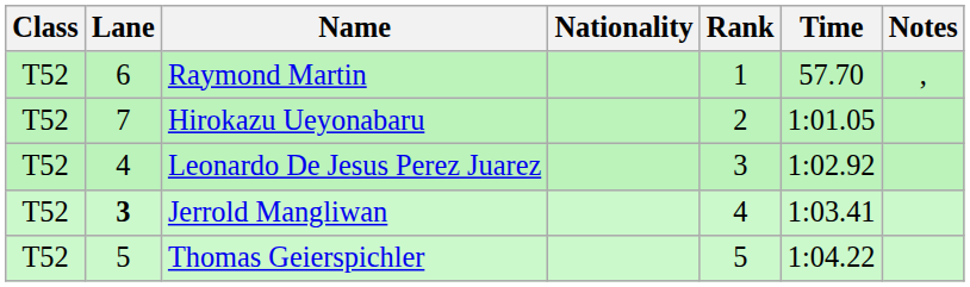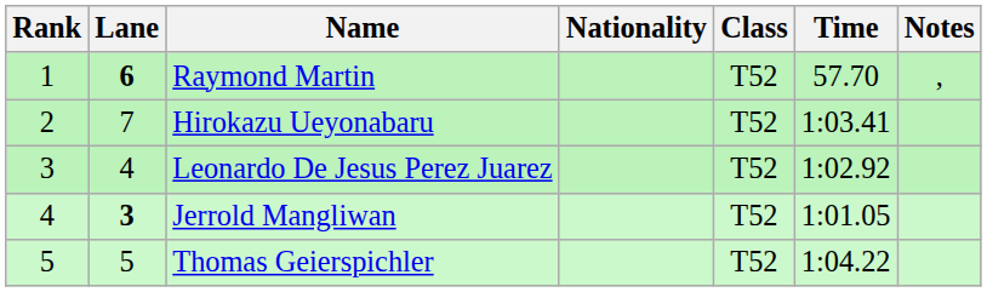columns swapped: Rank <-> Class
Raymond Martin | Lane: normal -> bold
Hirokazu Ueyonabaru | Time: 1:01.05 -> 1:03.41
Jerrold Mangliwan | Time: 1:03.41 -> 1:01.05
